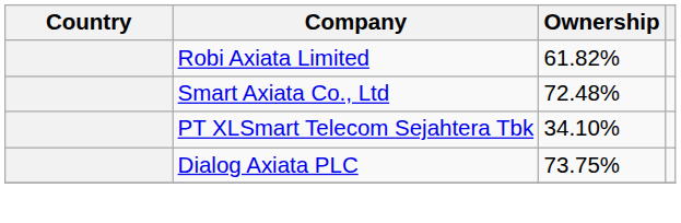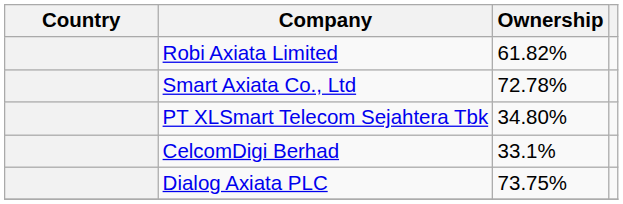Smart Axiata Co., Ltd | Ownership: 72.48% -> 72.78%
PT XLSmart Telecom Sejahtera Tbk | Ownership: 34.10% -> 34.80%
+ row: CelcomDigi Berhad | 33.1%
